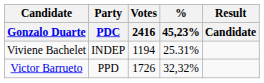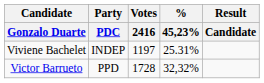Viviene Bachelet | Votes / 2416: 1194 -> 1197
Victor Barrueto | Votes / 2416: 1726 -> 1728
